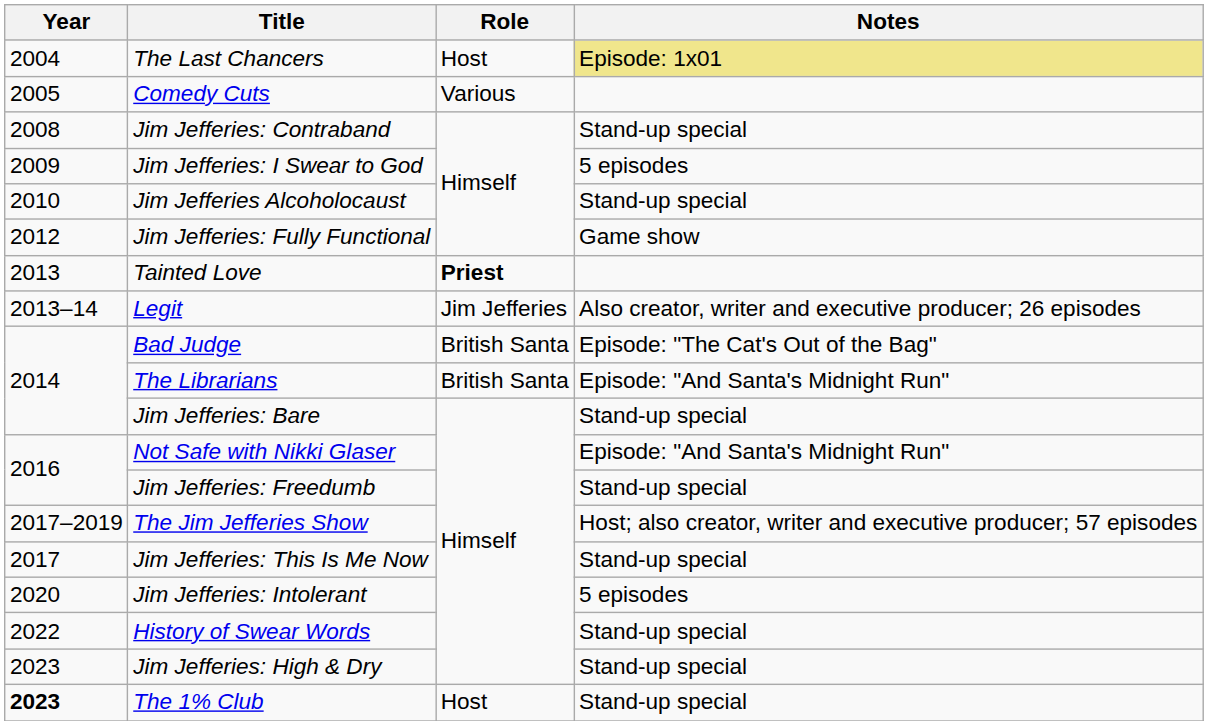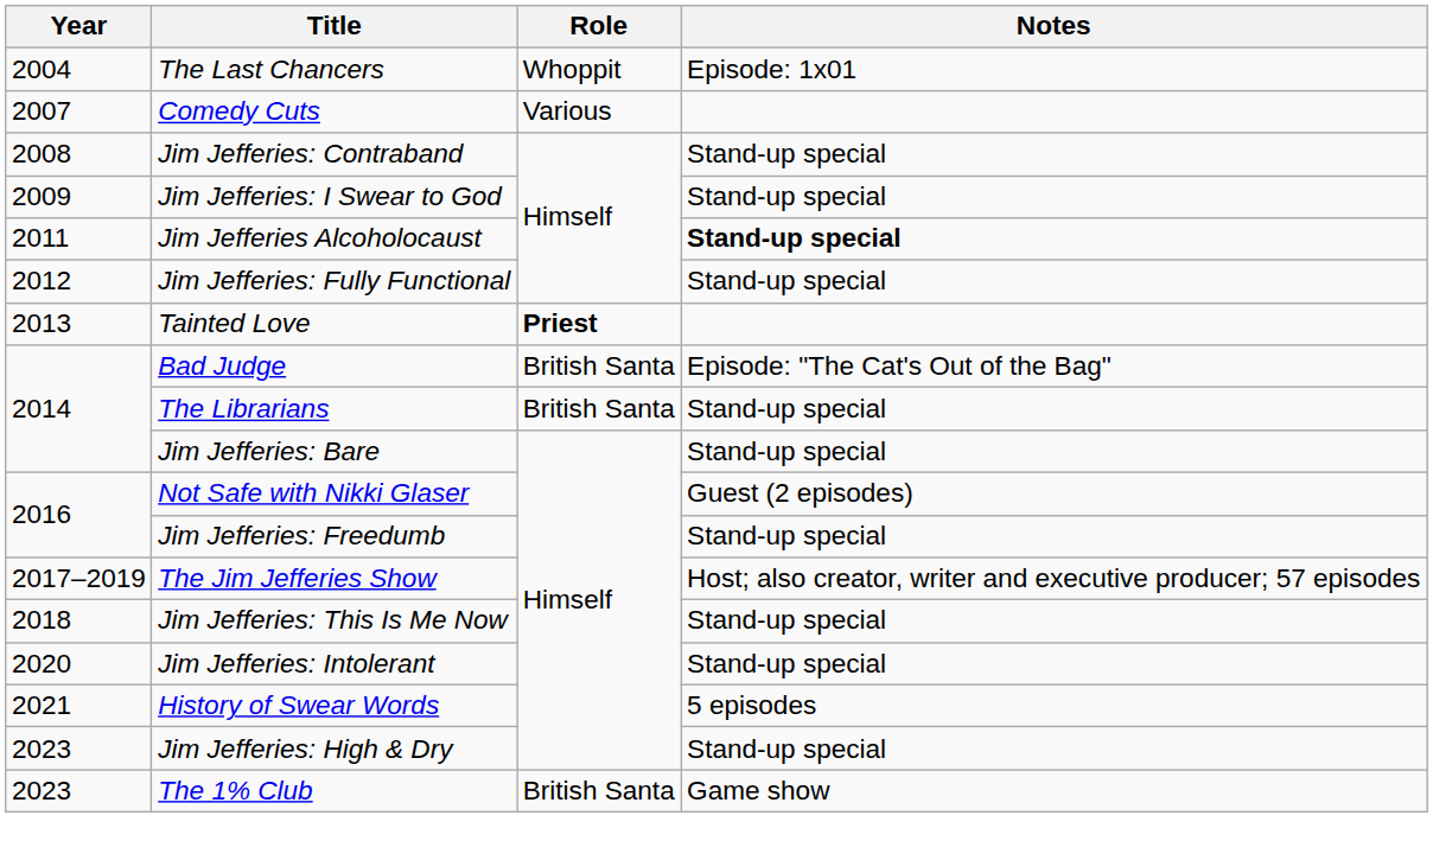The Last Chancers | Role: Host -> Whoppit
The Last Chancers | Notes: khaki background -> no background
Comedy Cuts | Year: 2005 -> 2007
Jim Jefferies: I Swear to God | Notes: 5 episodes -> Stand-up special
Jim Jefferies Alcoholocaust | Year: 2010 -> 2011
Jim Jefferies Alcoholocaust | Notes: normal -> bold
Jim Jefferies: Fully Functional | Notes: Game show -> Stand-up special
- row: 2013–14 | Legit | Jim Jefferies | Also creator, writer and executive producer; 26 episodes
The Librarians | Notes: Episode: "And Santa's Midnight Run" -> Stand-up special
Not Safe with Nikki Glaser | Notes: Episode: "And Santa's Midnight Run" -> Guest (2 episodes)
Jim Jefferies: This Is Me Now | Year: 2017 -> 2018
Jim Jefferies: Intolerant | Notes: 5 episodes -> Stand-up special
History of Swear Words | Year: 2022 -> 2021
History of Swear Words | Notes: Stand-up special -> 5 episodes
The 1% Club | Year: bold -> normal
The 1% Club | Role: Host -> British Santa
The 1% Club | Notes: Stand-up special -> Game show
